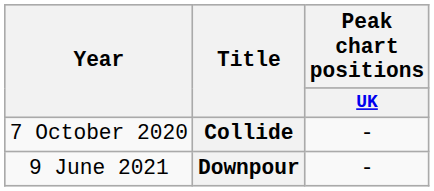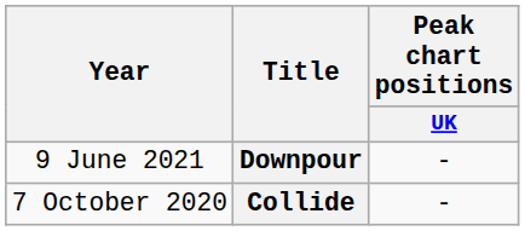rows swapped: Collide <-> Downpour
